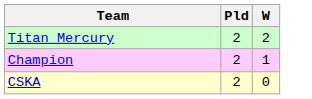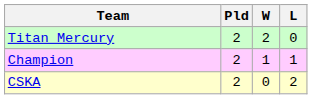+ column: L | 0 | 1 | 2
